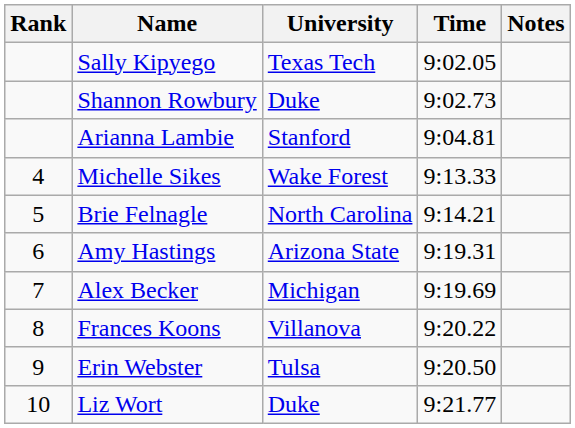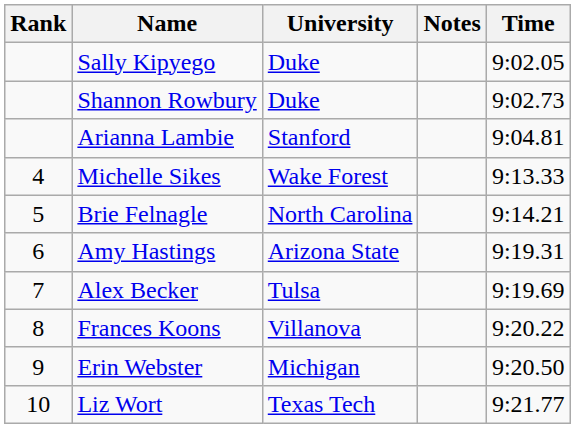columns swapped: Time <-> Notes
Sally Kipyego | University: Texas Tech -> Duke
Alex Becker | University: Michigan -> Tulsa
Erin Webster | University: Tulsa -> Michigan
Liz Wort | University: Duke -> Texas Tech
